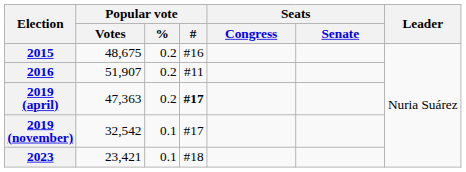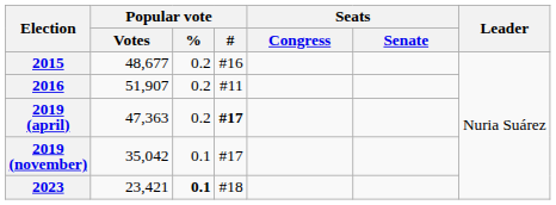2015 | Popular vote / Votes: 48,675 -> 48,677
2019 (november) | Popular vote / Votes: 32,542 -> 35,042
2023 | Popular vote / %: normal -> bold
